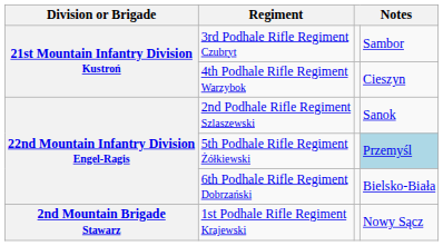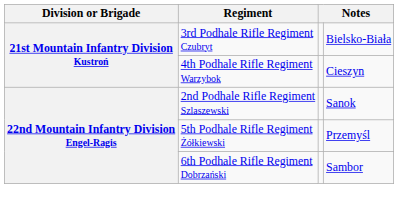3rd Podhale Rifle Regiment Czubryt | column 4: Sambor -> Bielsko-Biała
5th Podhale Rifle Regiment Żółkiewski | column 4: lightblue background -> no background
6th Podhale Rifle Regiment Dobrzański | column 4: Bielsko-Biała -> Sambor
- row: 2nd Mountain Brigade Stawarz | 1st Podhale Rifle Regiment Krajewski | Nowy Sącz
